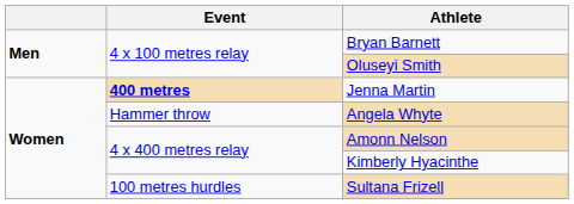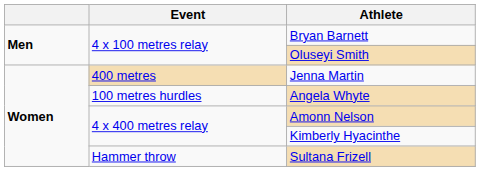Jenna Martin | Event: bold -> normal
Angela Whyte | Event: Hammer throw -> 100 metres hurdles
Sultana Frizell | Event: 100 metres hurdles -> Hammer throw
